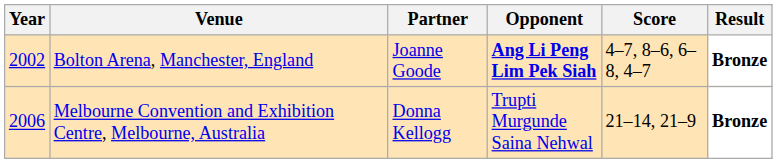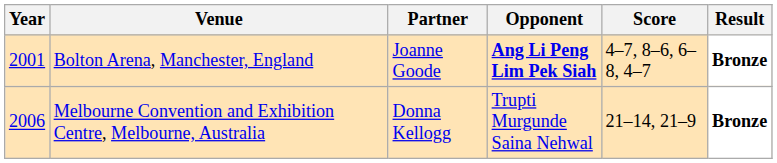Bolton Arena, Manchester, England | Year: 2002 -> 2001
